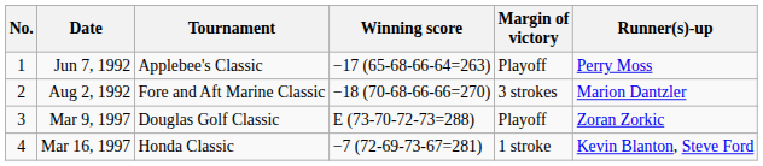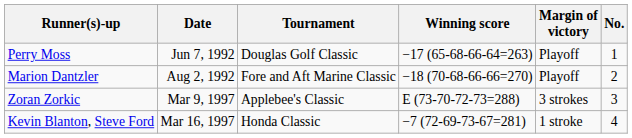columns swapped: No. <-> Runner(s)-up
Jun 7, 1992 | Tournament: Applebee's Classic -> Douglas Golf Classic
Aug 2, 1992 | Margin of victory: 3 strokes -> Playoff
Mar 9, 1997 | Tournament: Douglas Golf Classic -> Applebee's Classic
Mar 9, 1997 | Margin of victory: Playoff -> 3 strokes
